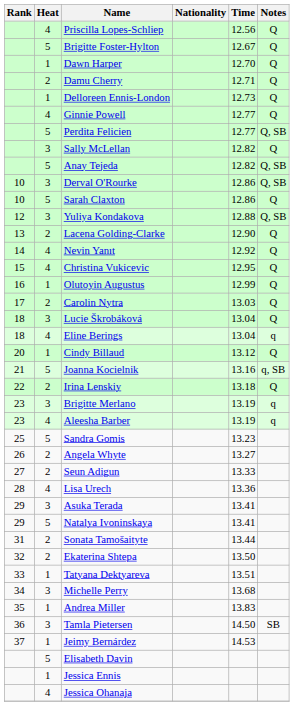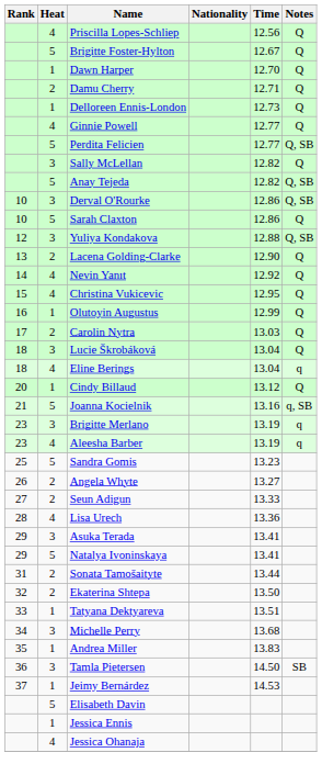- row: 22 | 2 | Irina Lenskiy | 13.18 | Q
